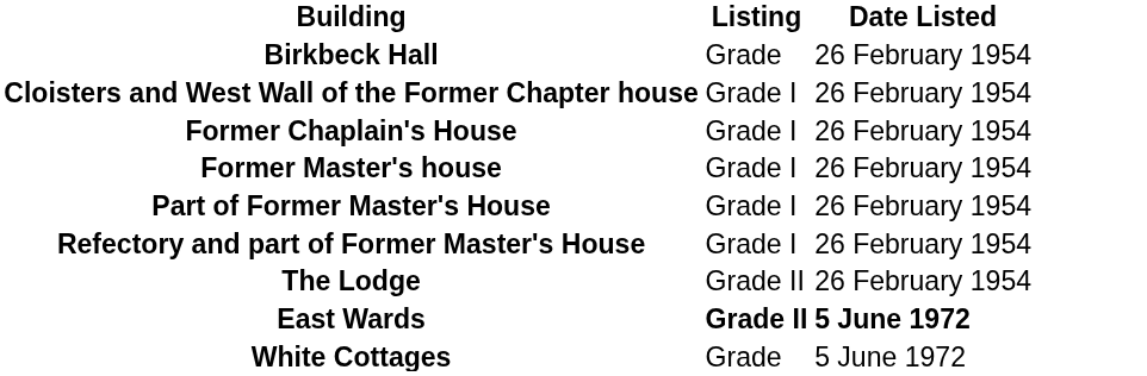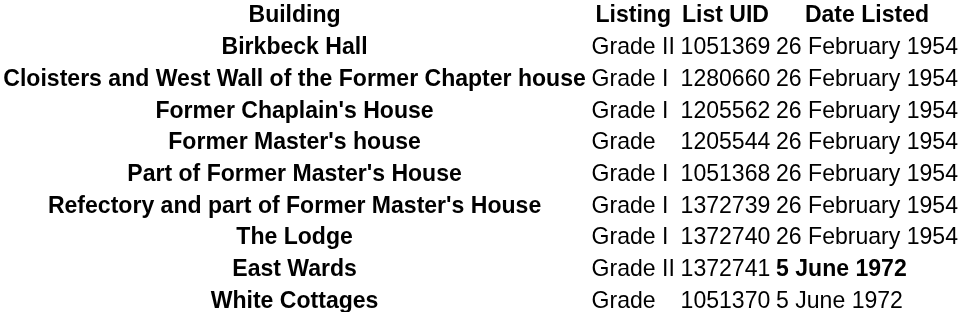+ column: List UID | 1051369 | 1280660 | 1205562 | 1205544 | 1051368 | 1372739 | 1372740 | 1372741 | 1051370
Birkbeck Hall | Listing: Grade -> Grade II
Former Master's house | Listing: Grade I -> Grade
The Lodge | Listing: Grade II -> Grade I
East Wards | Listing: bold -> normal
